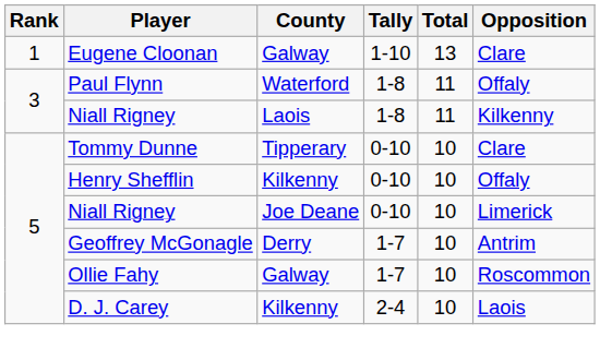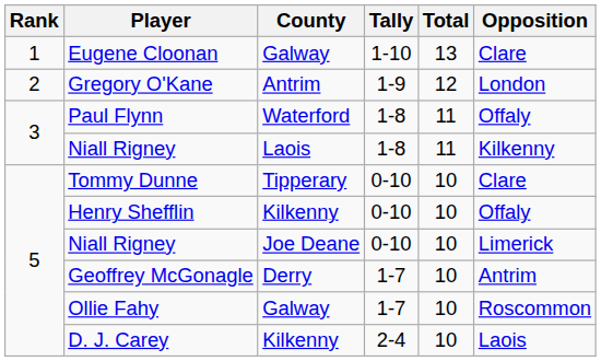+ row: 2 | Gregory O'Kane | Antrim | 1-9 | 12 | London
